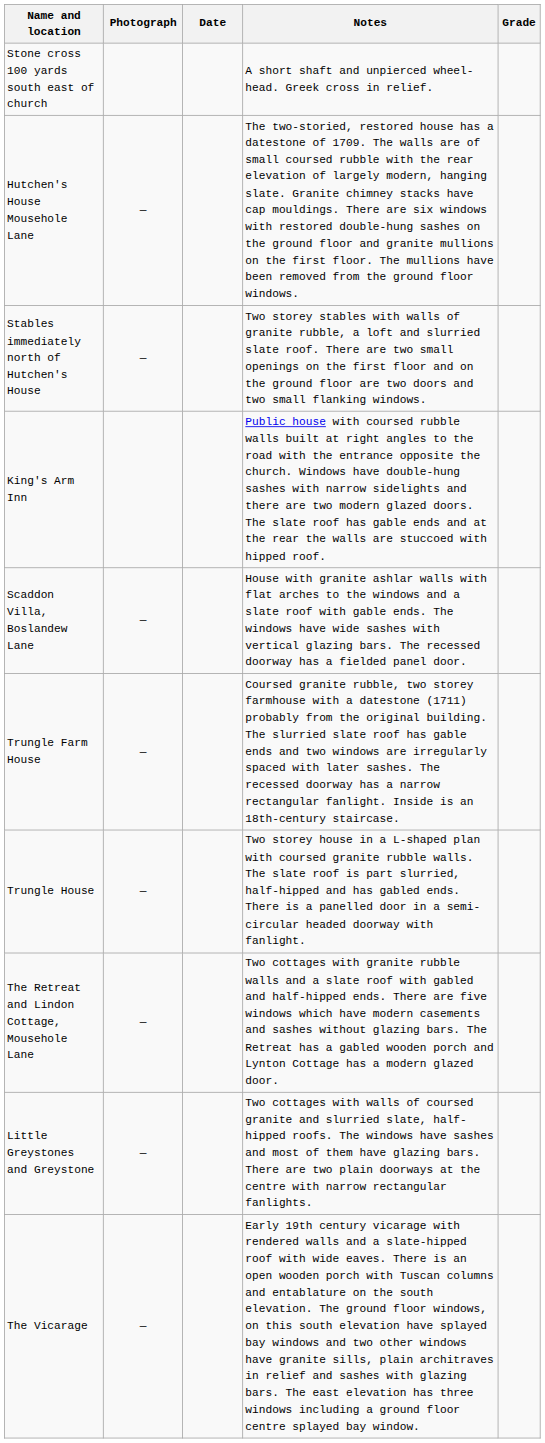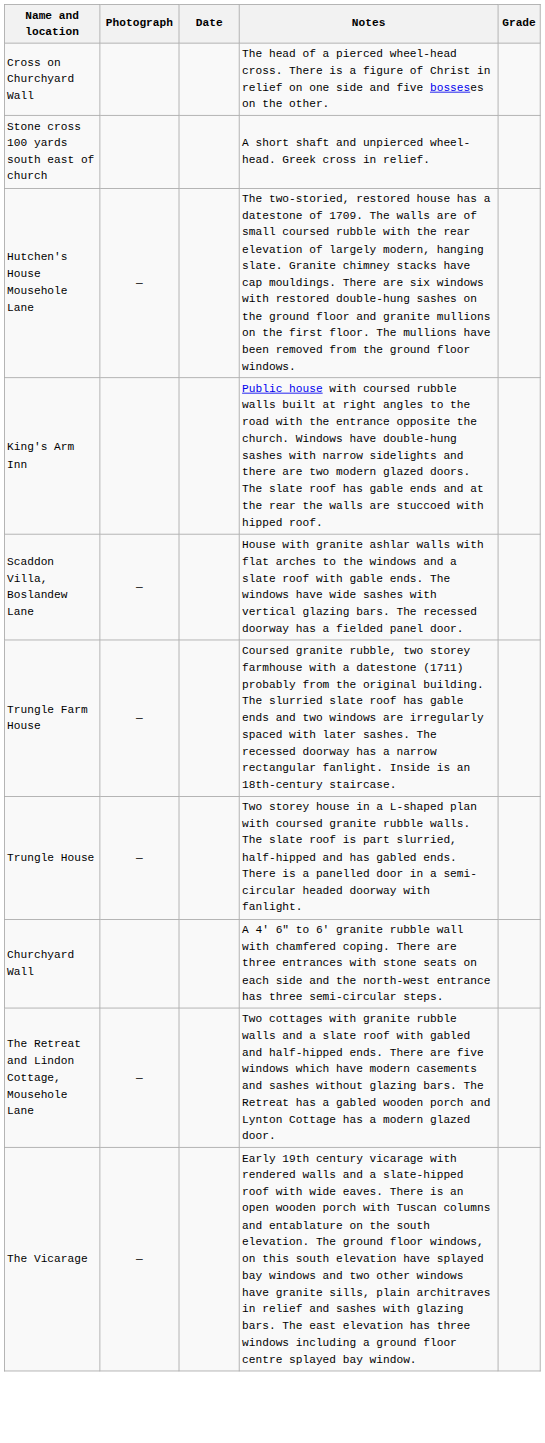+ row: Cross on Churchyard Wall | The head of a pierced wheel-head cross. There is a figure of Christ in relief on one side and five bosseses on the other.
- row: Stables immediately north of Hutchen's House | — | Two storey stables with walls of granite rubble, a loft and slurried slate roof. There are two small openings on the first floor and on the ground floor are two doors and two small flanking windows.
+ row: Churchyard Wall | A 4′ 6″ to 6′ granite rubble wall with chamfered coping. There are three entrances with stone seats on each side and the north-west entrance has three semi-circular steps.
- row: Little Greystones and Greystone | — | Two cottages with walls of coursed granite and slurried slate, half-hipped roofs. The windows have sashes and most of them have glazing bars. There are two plain doorways at the centre with narrow rectangular fanlights.
